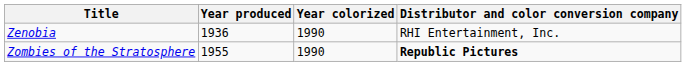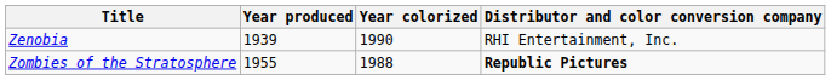Zenobia | Year produced: 1936 -> 1939
Zombies of the Stratosphere | Year colorized: 1990 -> 1988
